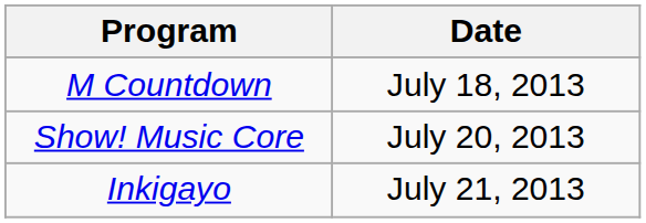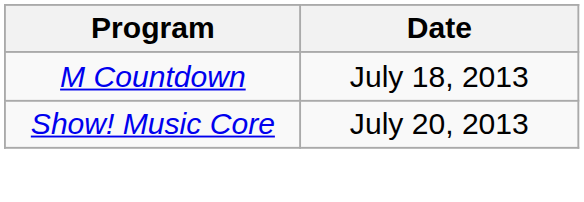- row: Inkigayo | July 21, 2013
